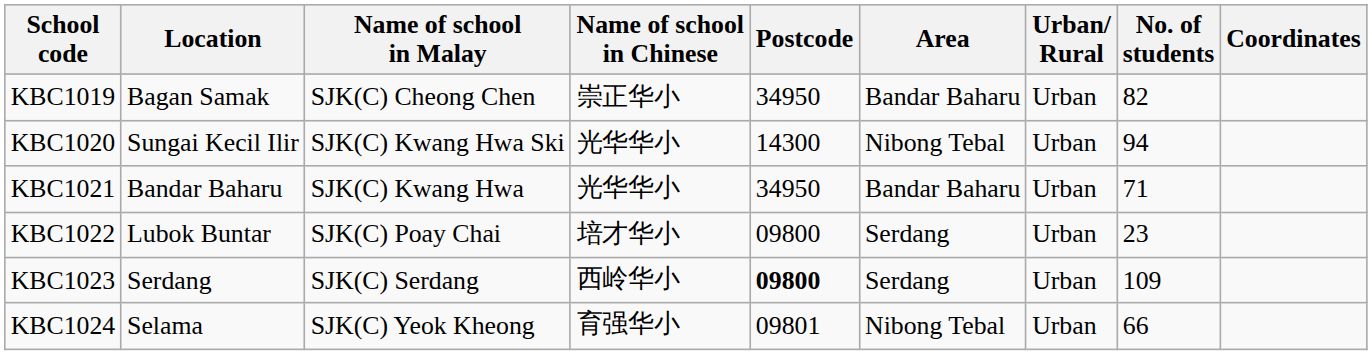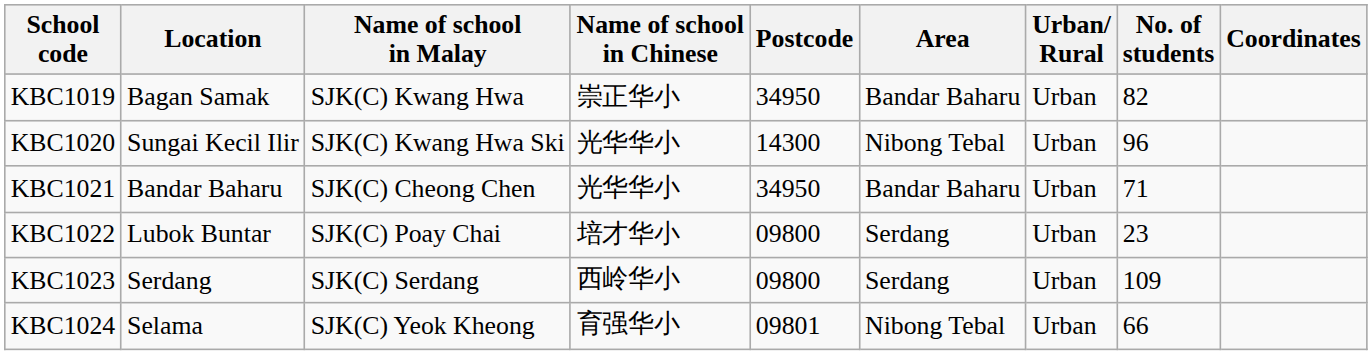KBC1019 | Name of school in Malay: SJK(C) Cheong Chen -> SJK(C) Kwang Hwa
KBC1020 | No. of students: 94 -> 96
KBC1021 | Name of school in Malay: SJK(C) Kwang Hwa -> SJK(C) Cheong Chen
KBC1023 | Postcode: bold -> normal
